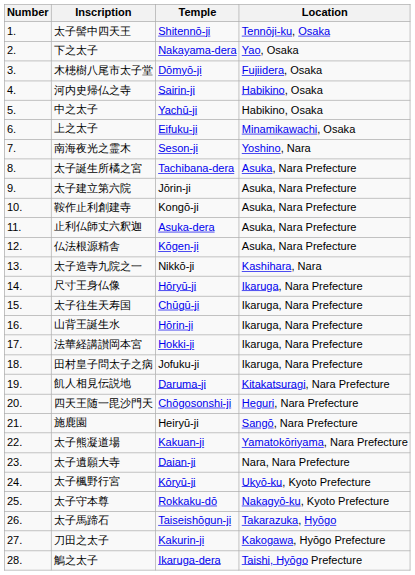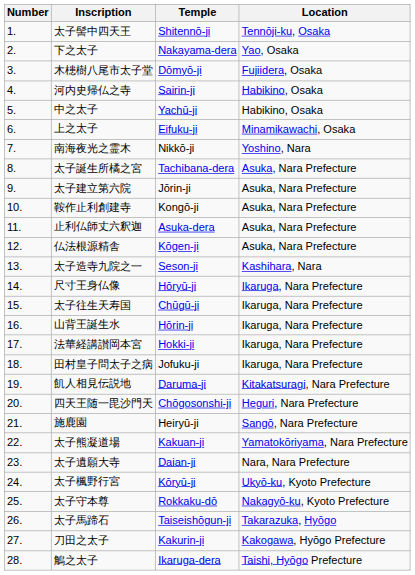南海夜光之霊木 | Temple: Seson-ji -> Nikkō-ji
太子造寺九院之一 | Temple: Nikkō-ji -> Seson-ji
